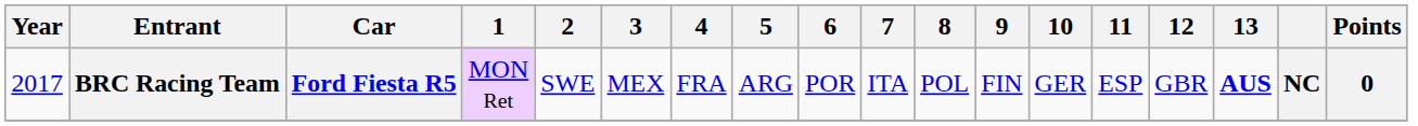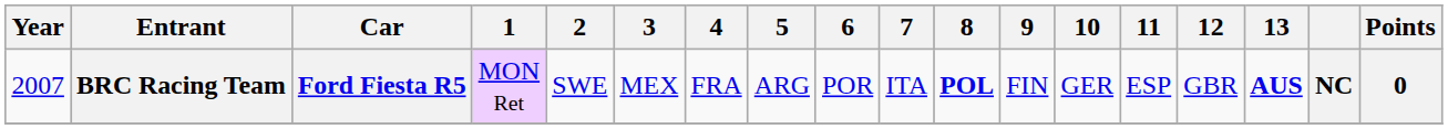BRC Racing Team | Year: 2017 -> 2007
BRC Racing Team | 8: normal -> bold
